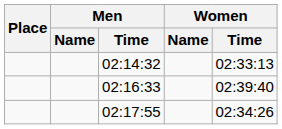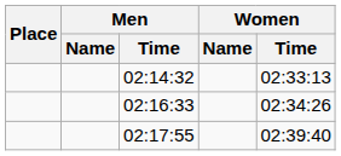02:16:33 | Women / Time: 02:39:40 -> 02:34:26
02:17:55 | Women / Time: 02:34:26 -> 02:39:40
